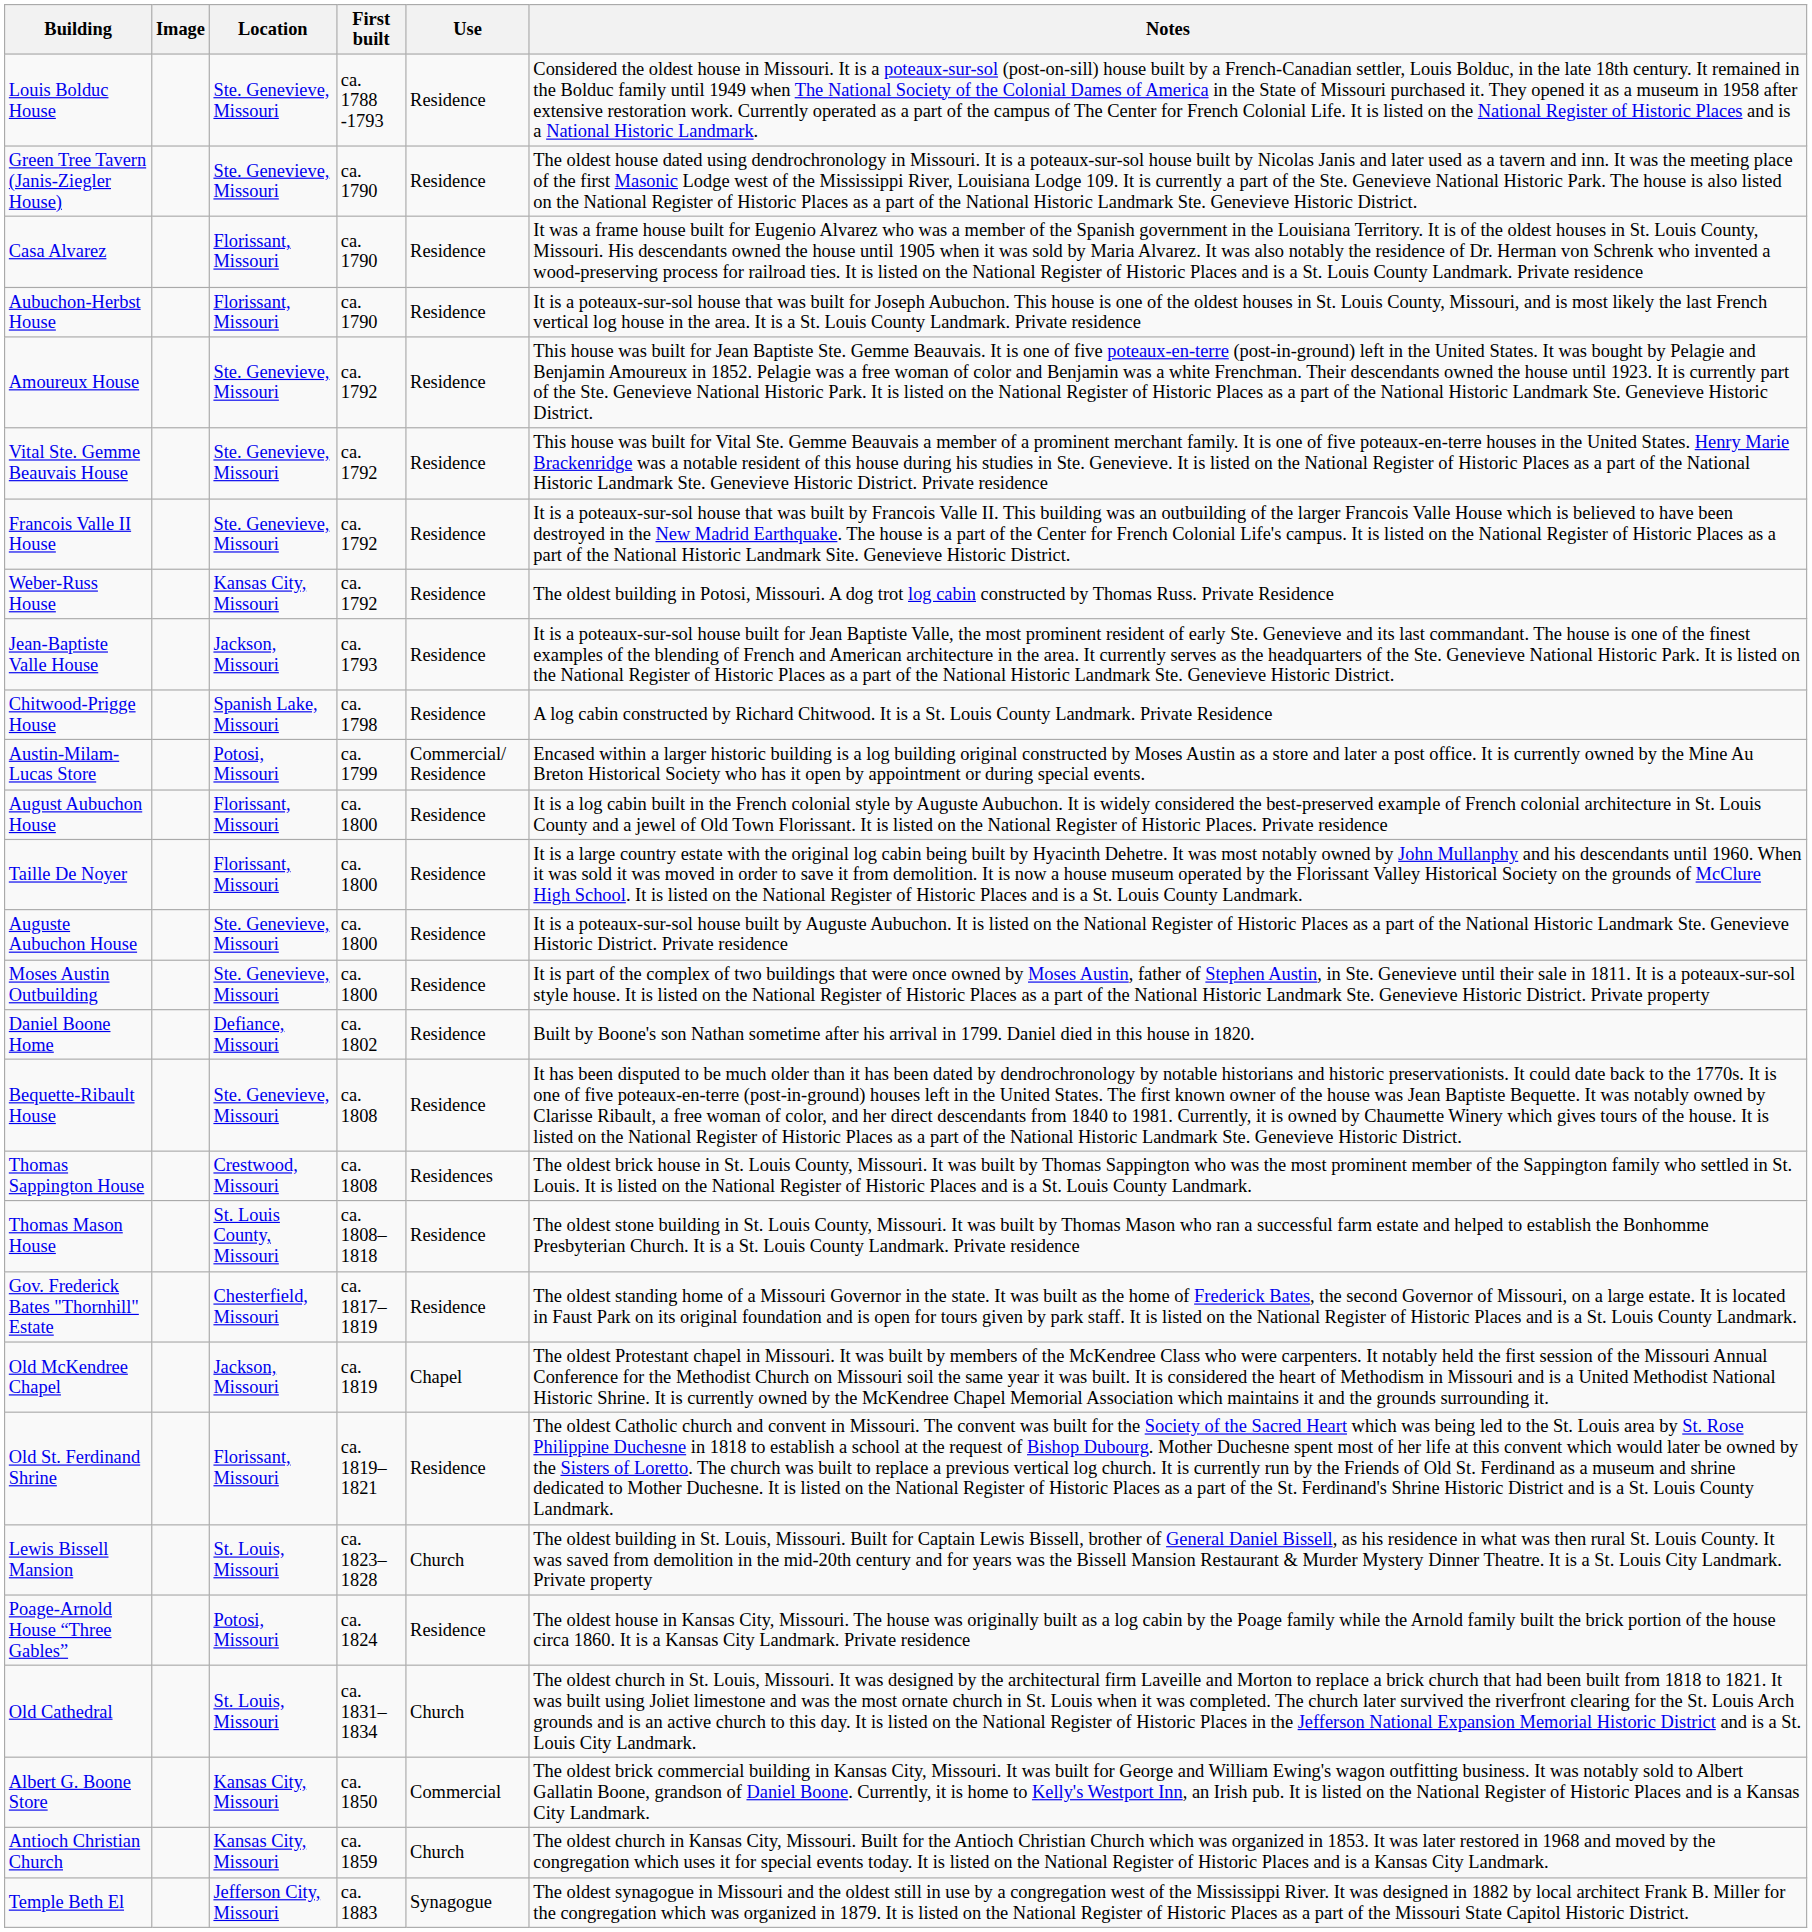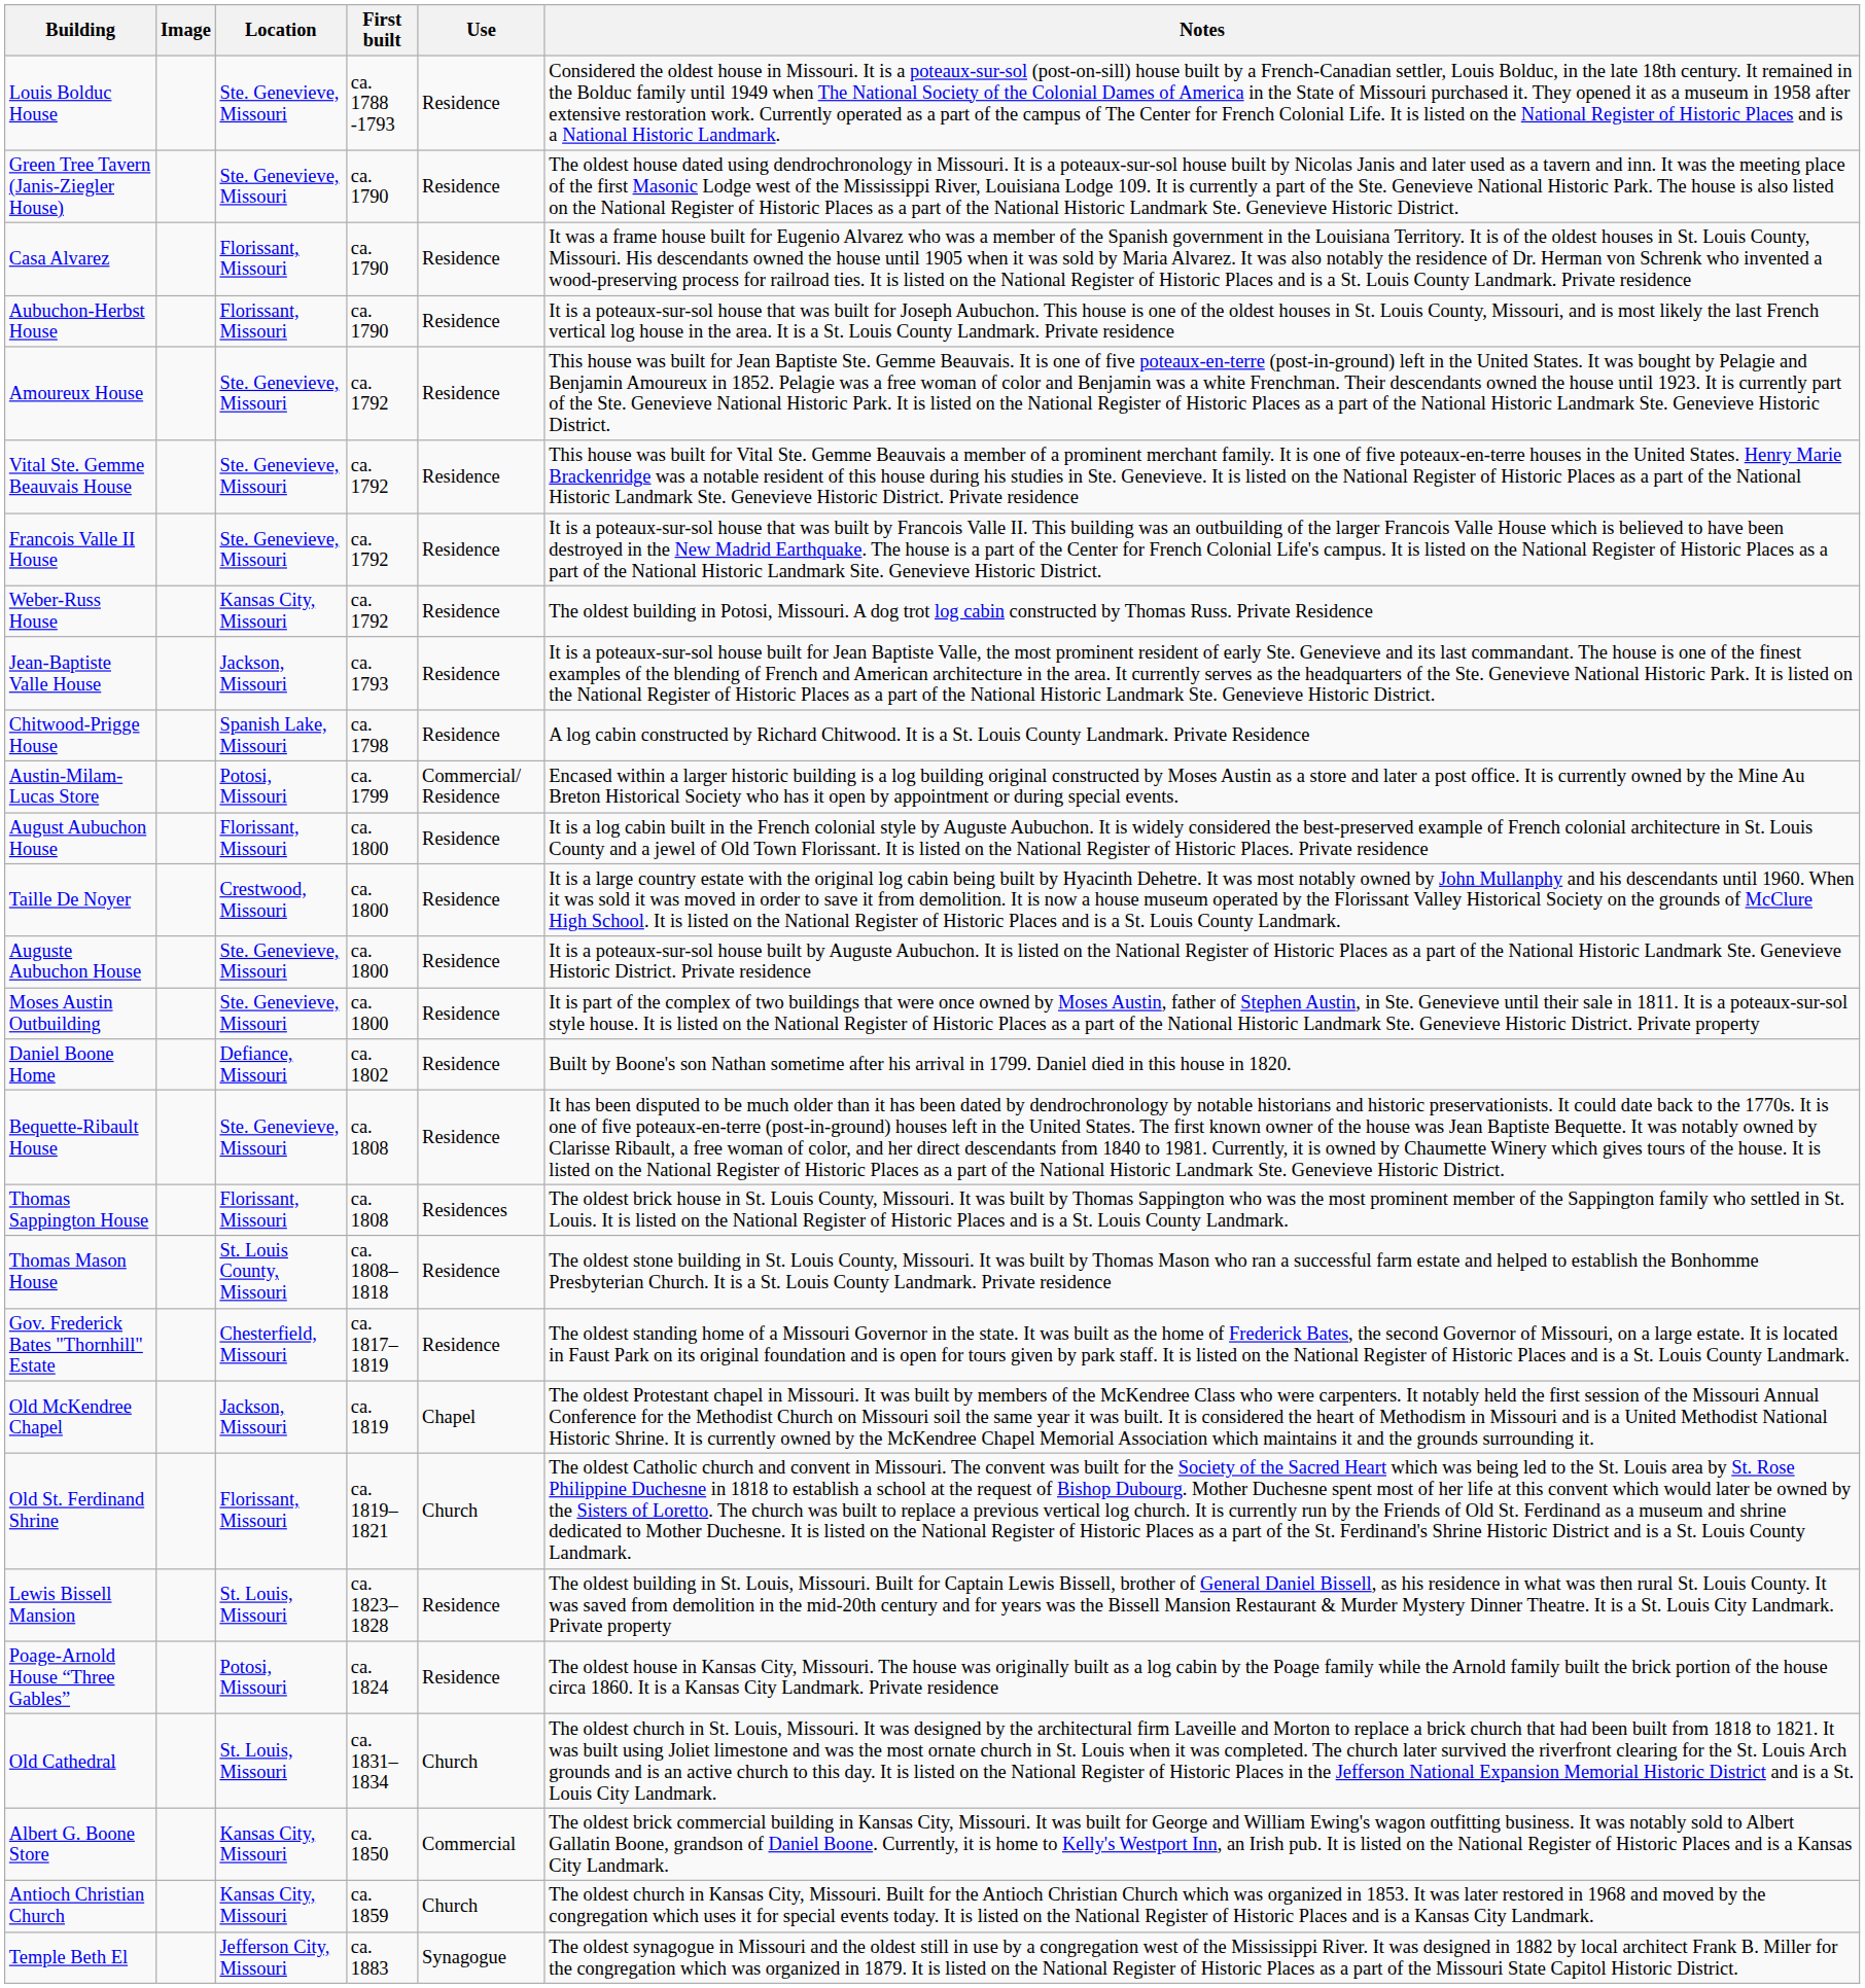Taille De Noyer | Location: Florissant, Missouri -> Crestwood, Missouri
Thomas Sappington House | Location: Crestwood, Missouri -> Florissant, Missouri
Old St. Ferdinand Shrine | Use: Residence -> Church
Lewis Bissell Mansion | Use: Church -> Residence
